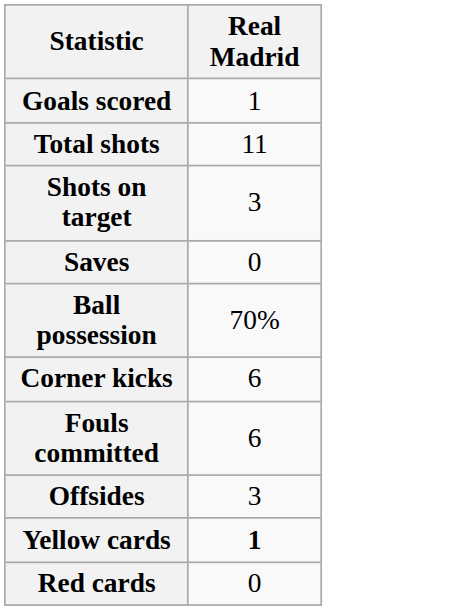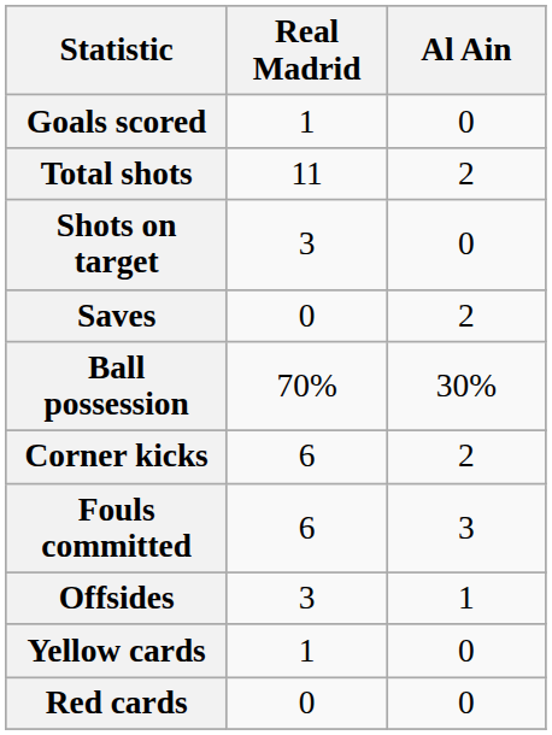+ column: Al Ain | 0 | 2 | 0 | 2 | 30% | 2 | 3 | 1 | 0 | 0
Yellow cards | Real Madrid: bold -> normal
